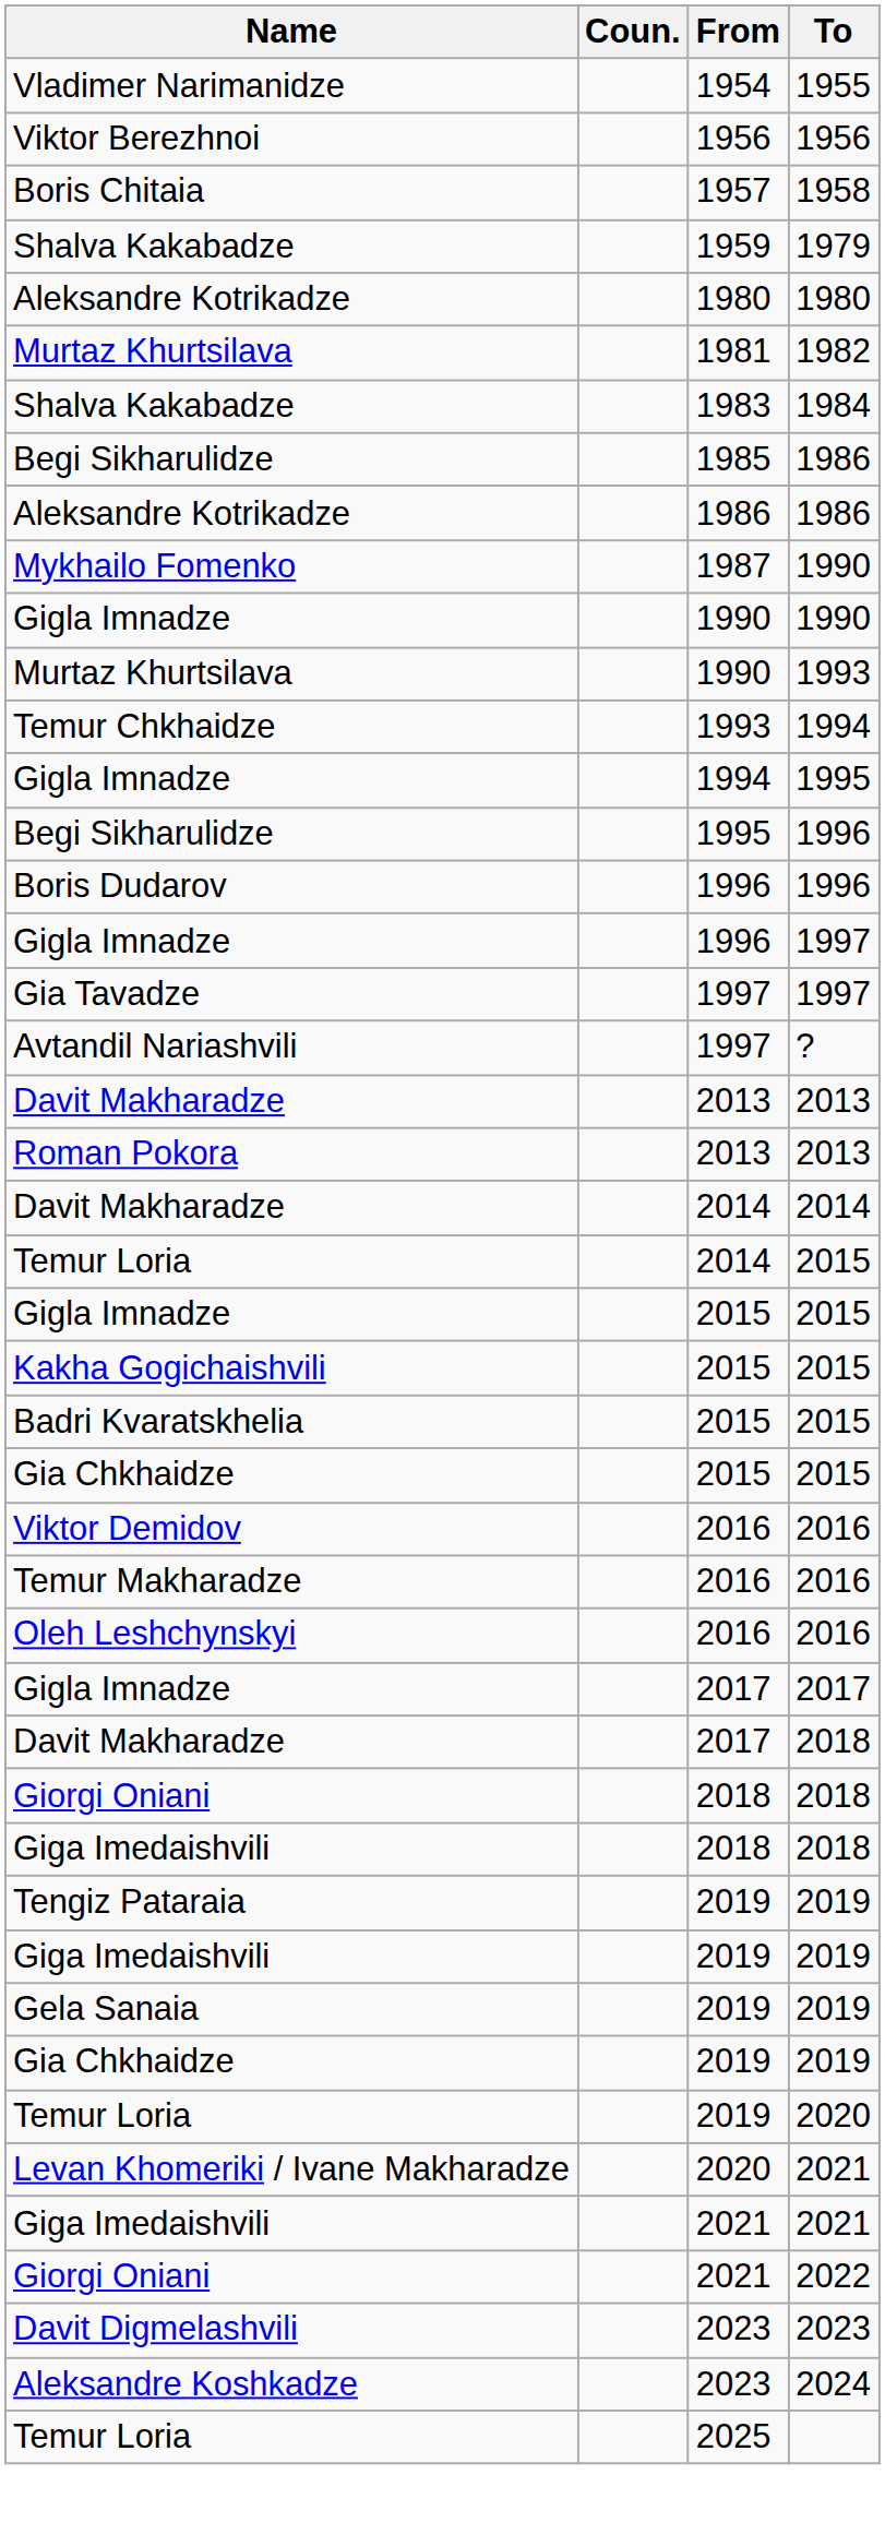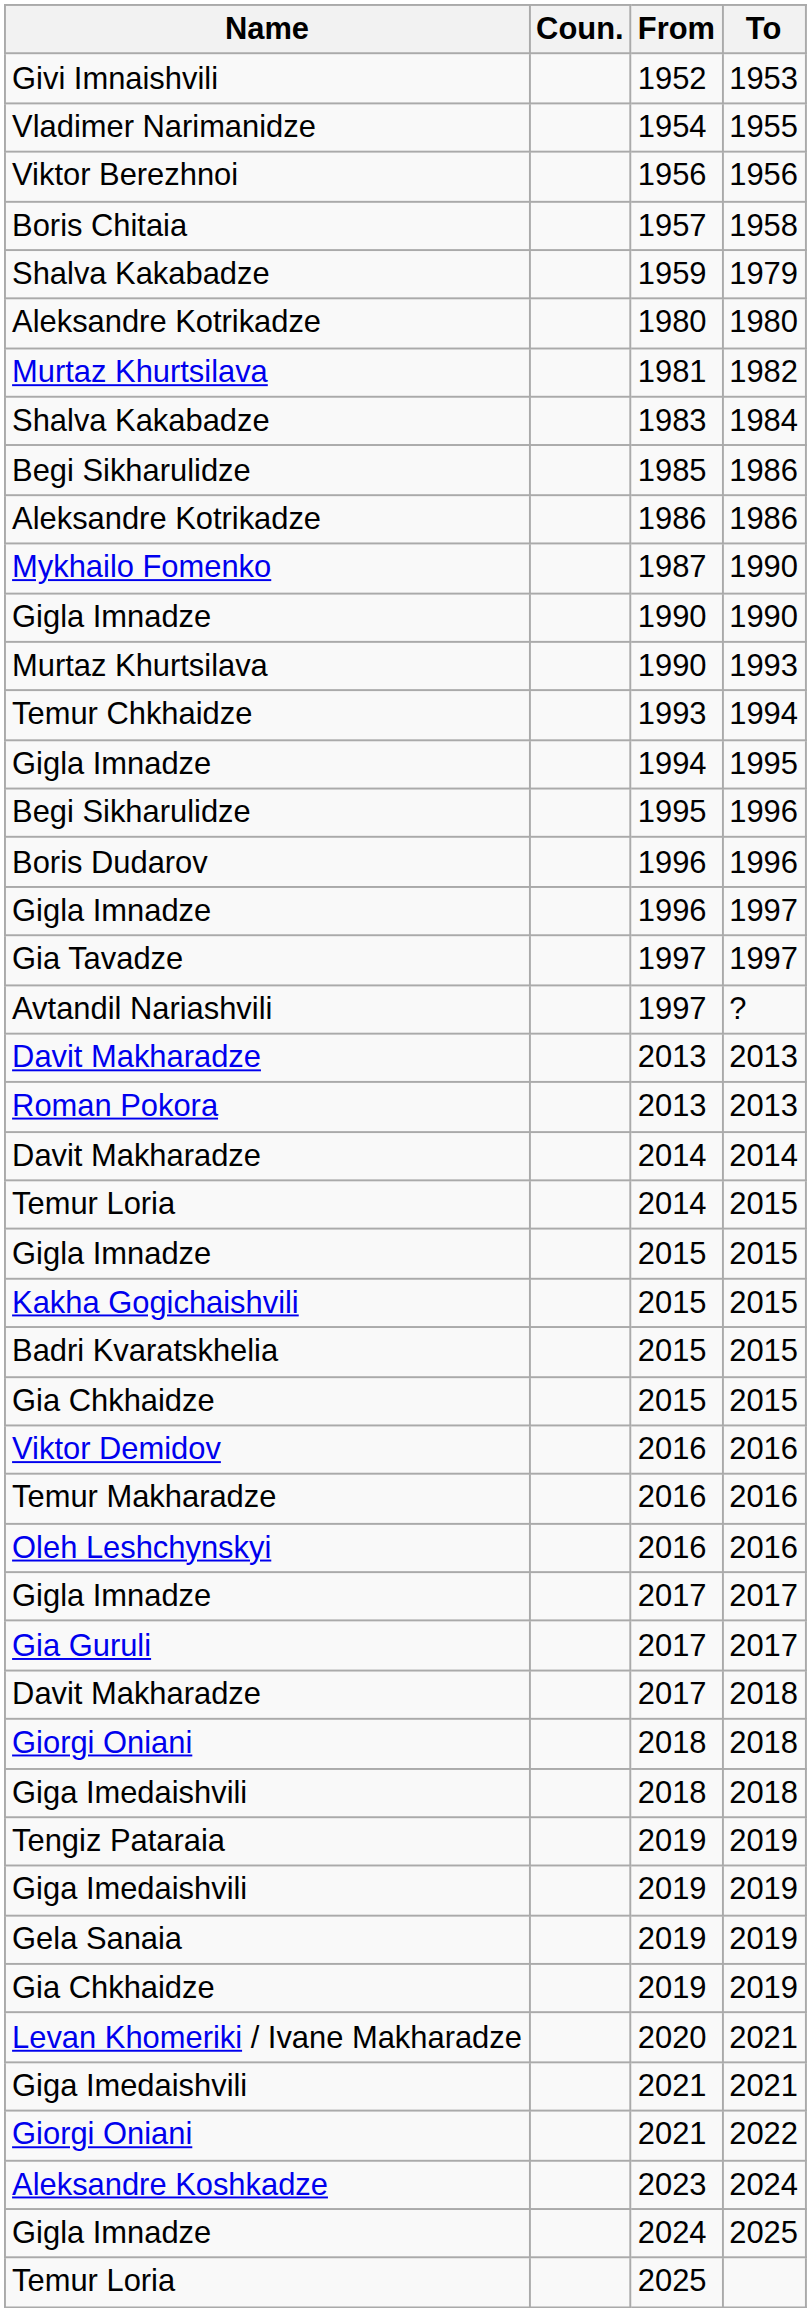+ row: Givi Imnaishvili | 1952 | 1953
+ row: Gia Guruli | 2017 | 2017
- row: Temur Loria | 2019 | 2020
- row: Davit Digmelashvili | 2023 | 2023
+ row: Gigla Imnadze | 2024 | 2025
